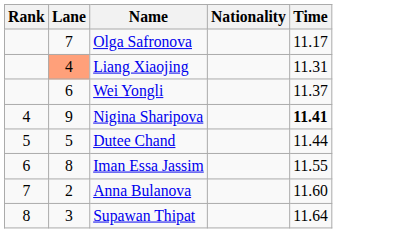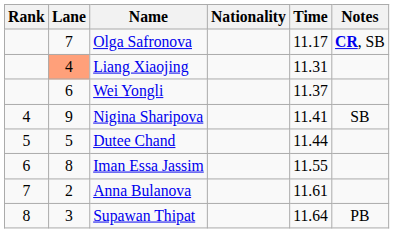+ column: Notes | CR, SB | SB | PB
Nigina Sharipova | Time: bold -> normal
Anna Bulanova | Time: 11.60 -> 11.61
